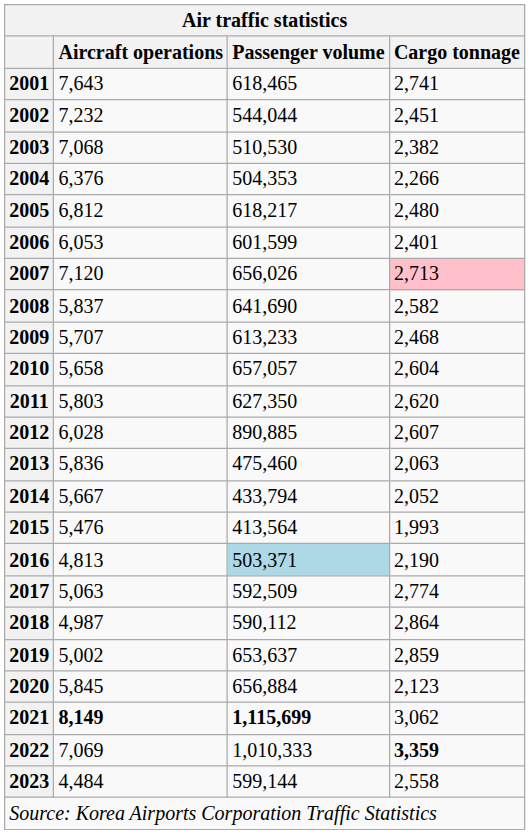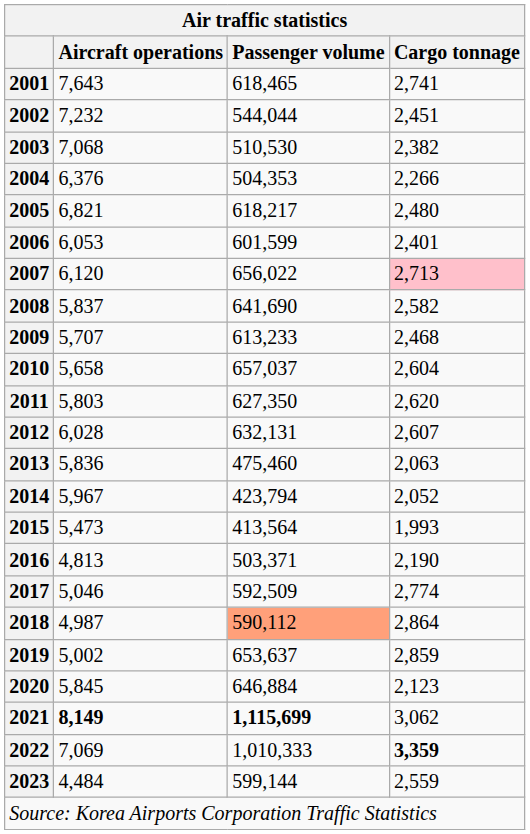2005 | Aircraft operations: 6,812 -> 6,821
2007 | Aircraft operations: 7,120 -> 6,120
2007 | Passenger volume: 656,026 -> 656,022
2010 | Passenger volume: 657,057 -> 657,037
2012 | Passenger volume: 890,885 -> 632,131
2014 | Aircraft operations: 5,667 -> 5,967
2014 | Passenger volume: 433,794 -> 423,794
2015 | Aircraft operations: 5,476 -> 5,473
2016 | Passenger volume: lightblue background -> no background
2017 | Aircraft operations: 5,063 -> 5,046
2018 | Passenger volume: no background -> lightsalmon background
2020 | Passenger volume: 656,884 -> 646,884
2023 | Cargo tonnage: 2,558 -> 2,559
